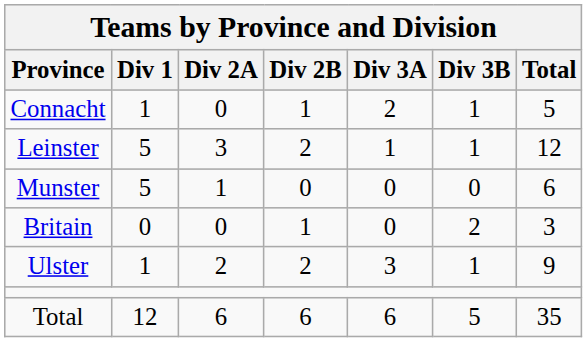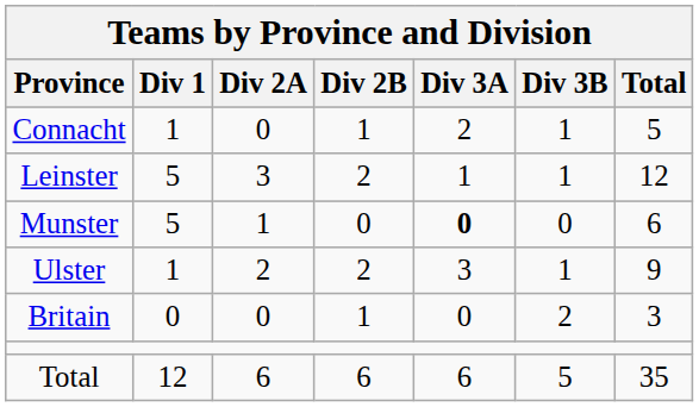Munster | Div 3A: normal -> bold
rows swapped: Ulster <-> Britain
